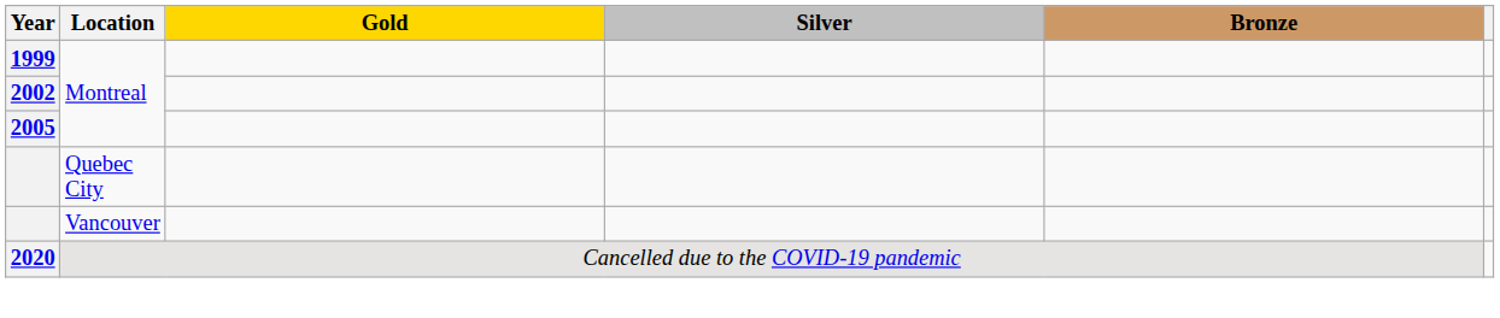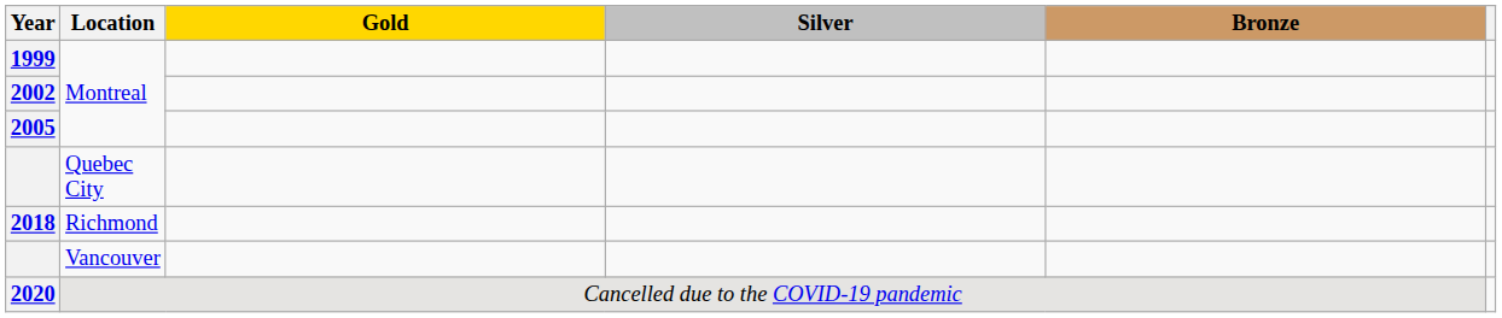+ row: 2018 | Richmond
